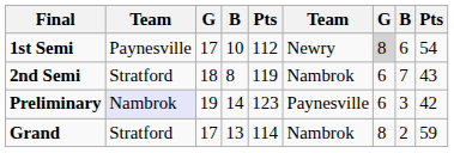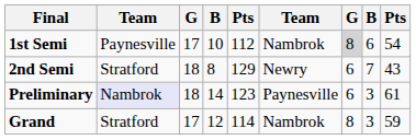1st Semi | column 6: Newry -> Nambrok
2nd Semi | column 5: 119 -> 129
2nd Semi | column 6: Nambrok -> Newry
Preliminary | column 3: 19 -> 18
Preliminary | column 9: 42 -> 61
Grand | column 4: 13 -> 12
Grand | column 8: 2 -> 3
